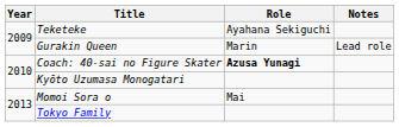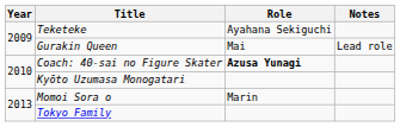Gurakin Queen | Role: Marin -> Mai
Momoi Sora o | Role: Mai -> Marin
